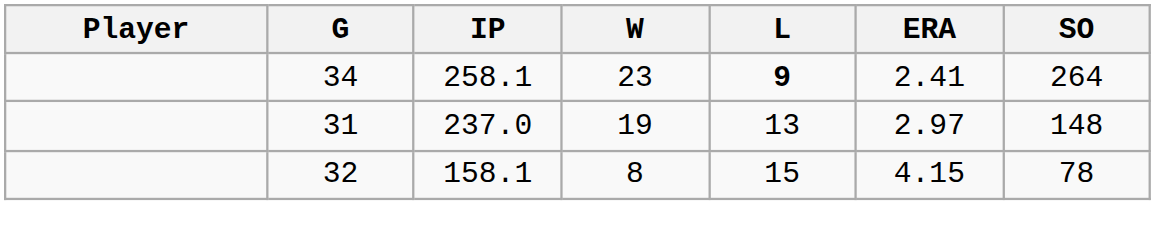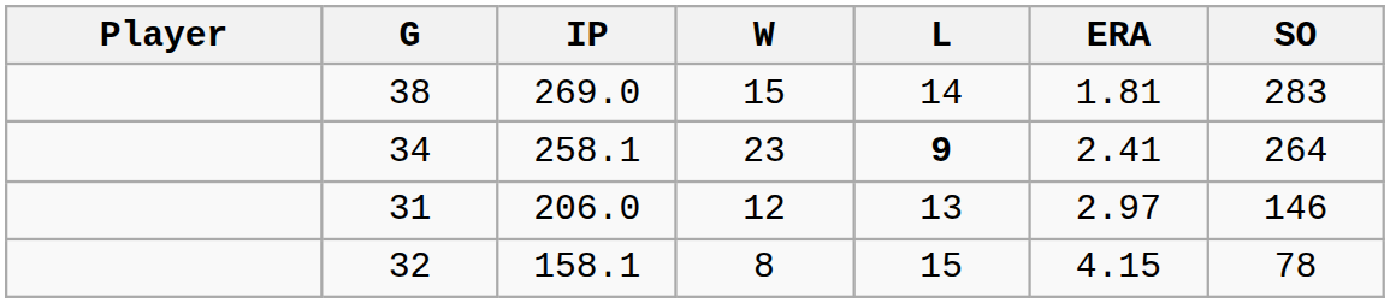+ row: 38 | 269.0 | 15 | 14 | 1.81 | 283
31 | IP: 237.0 -> 206.0
31 | W: 19 -> 12
31 | SO: 148 -> 146
